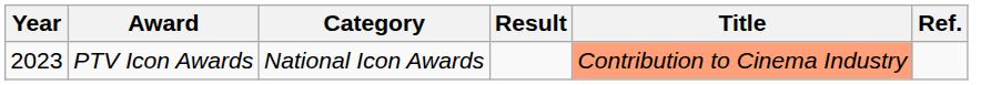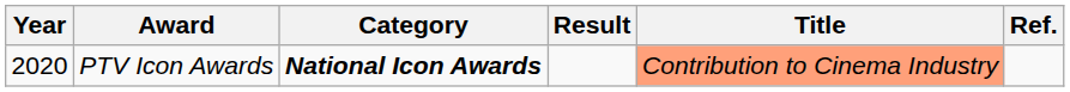PTV Icon Awards | Year: 2023 -> 2020
PTV Icon Awards | Category: normal -> bold
